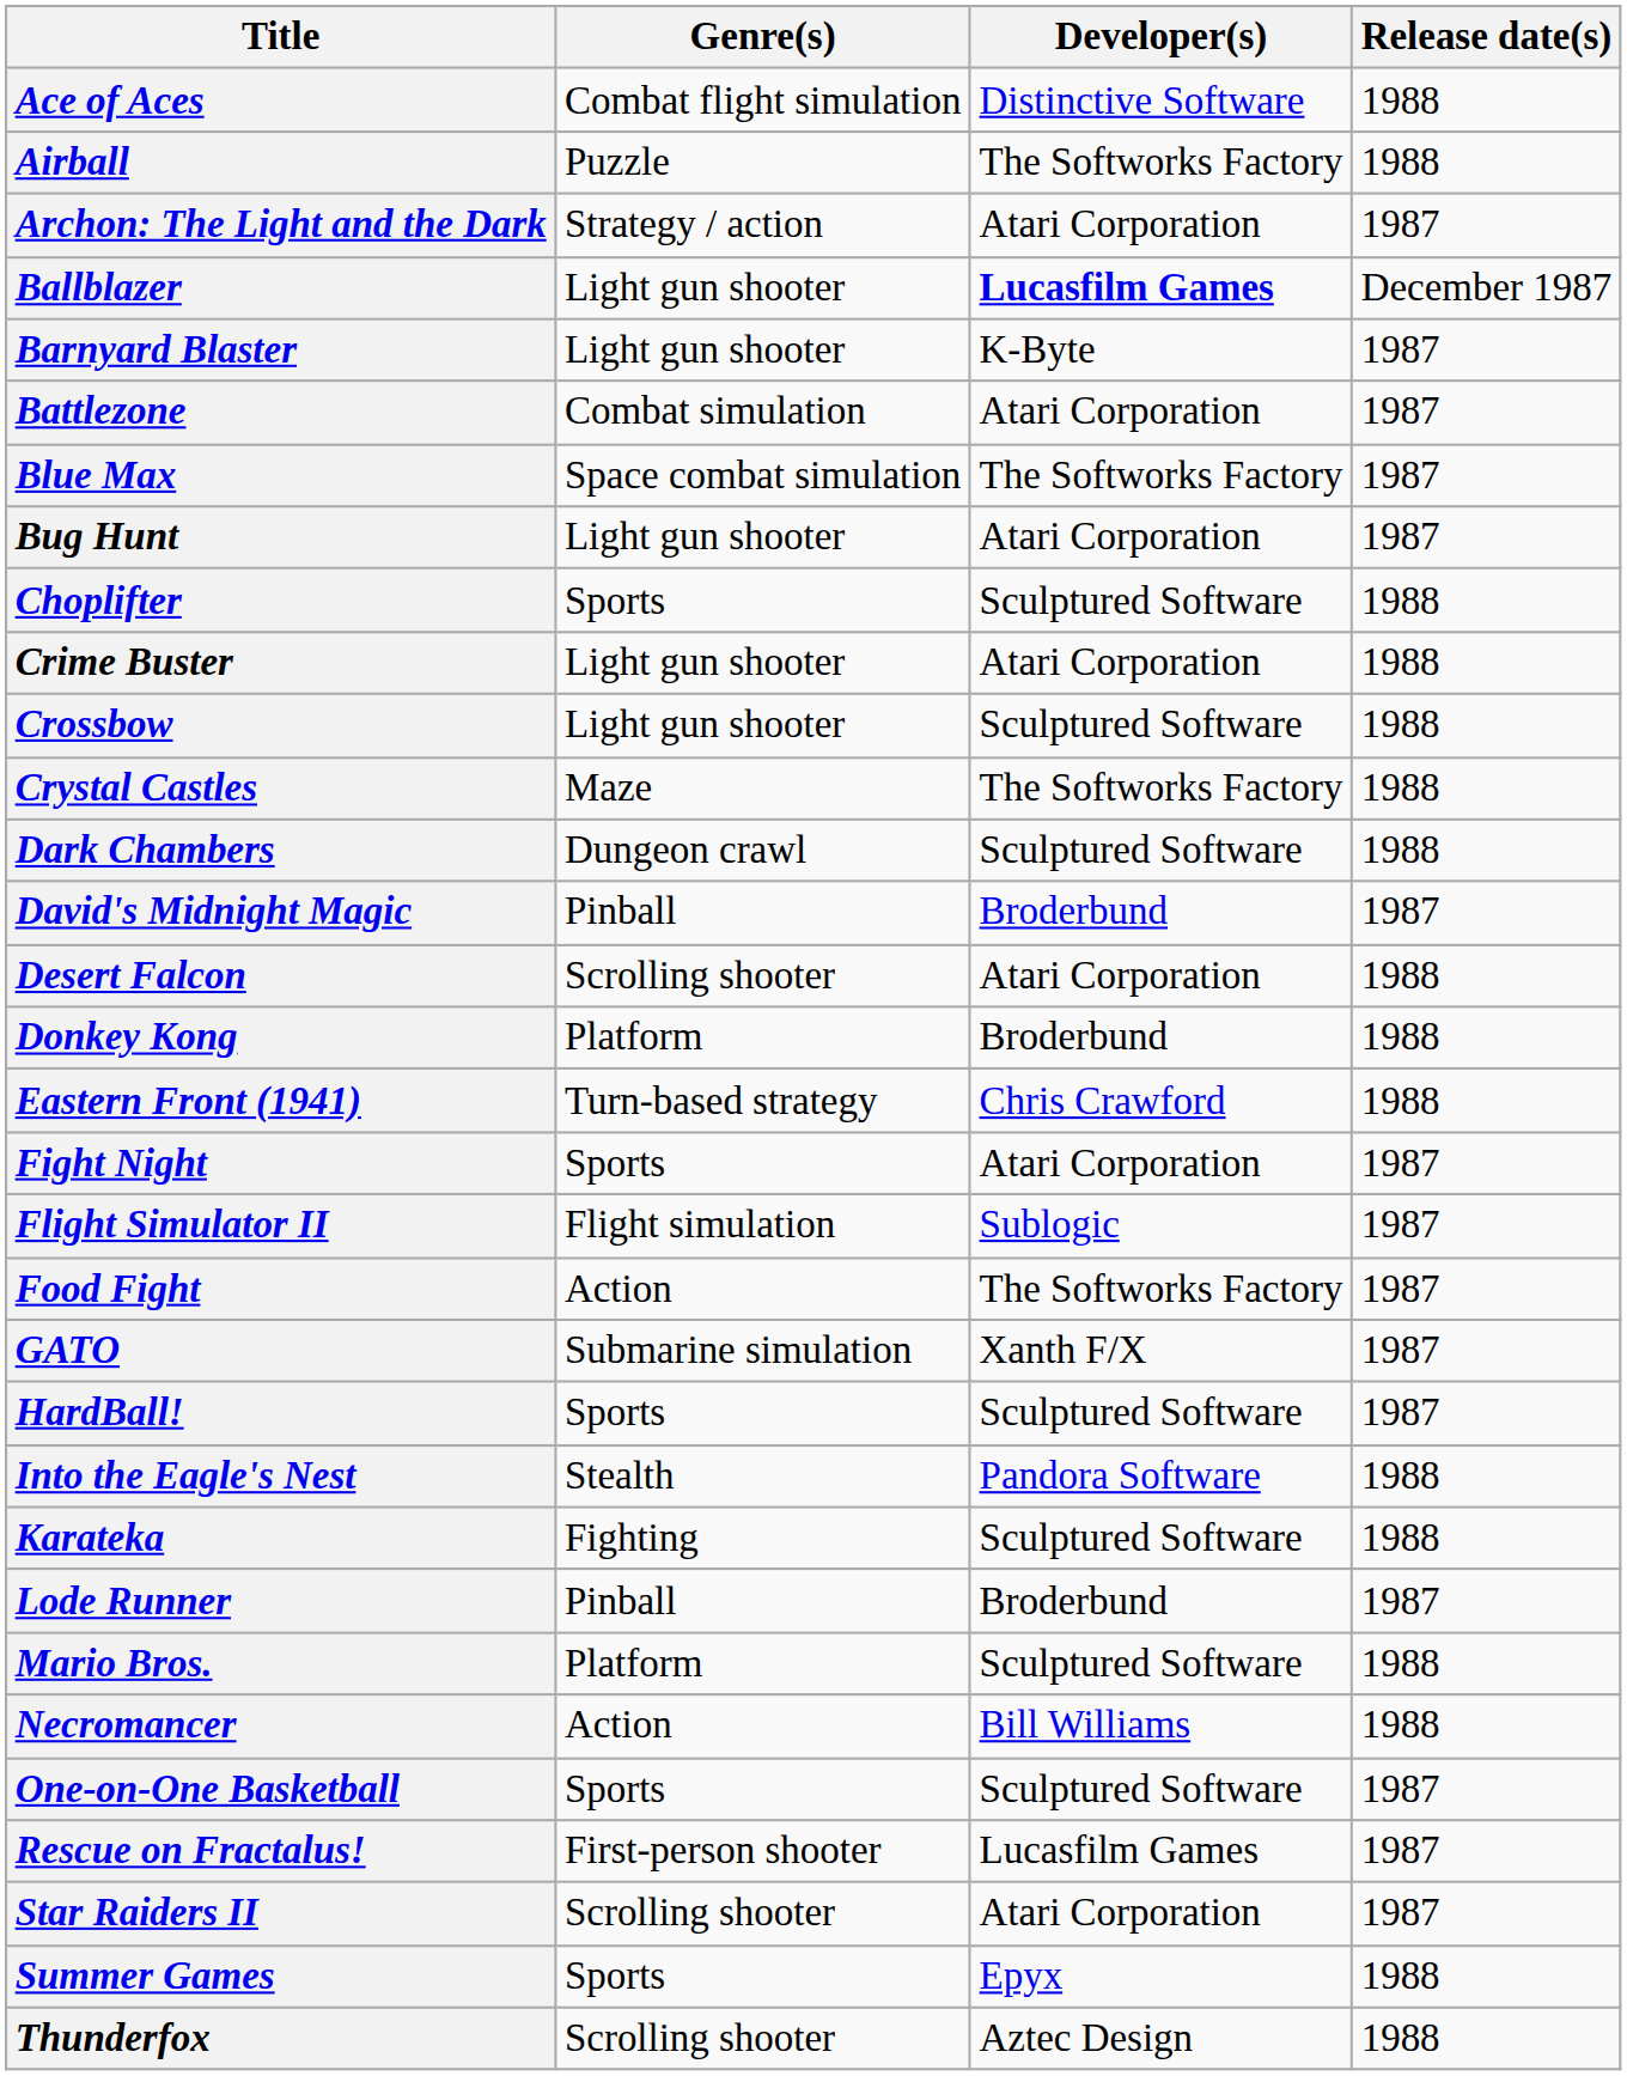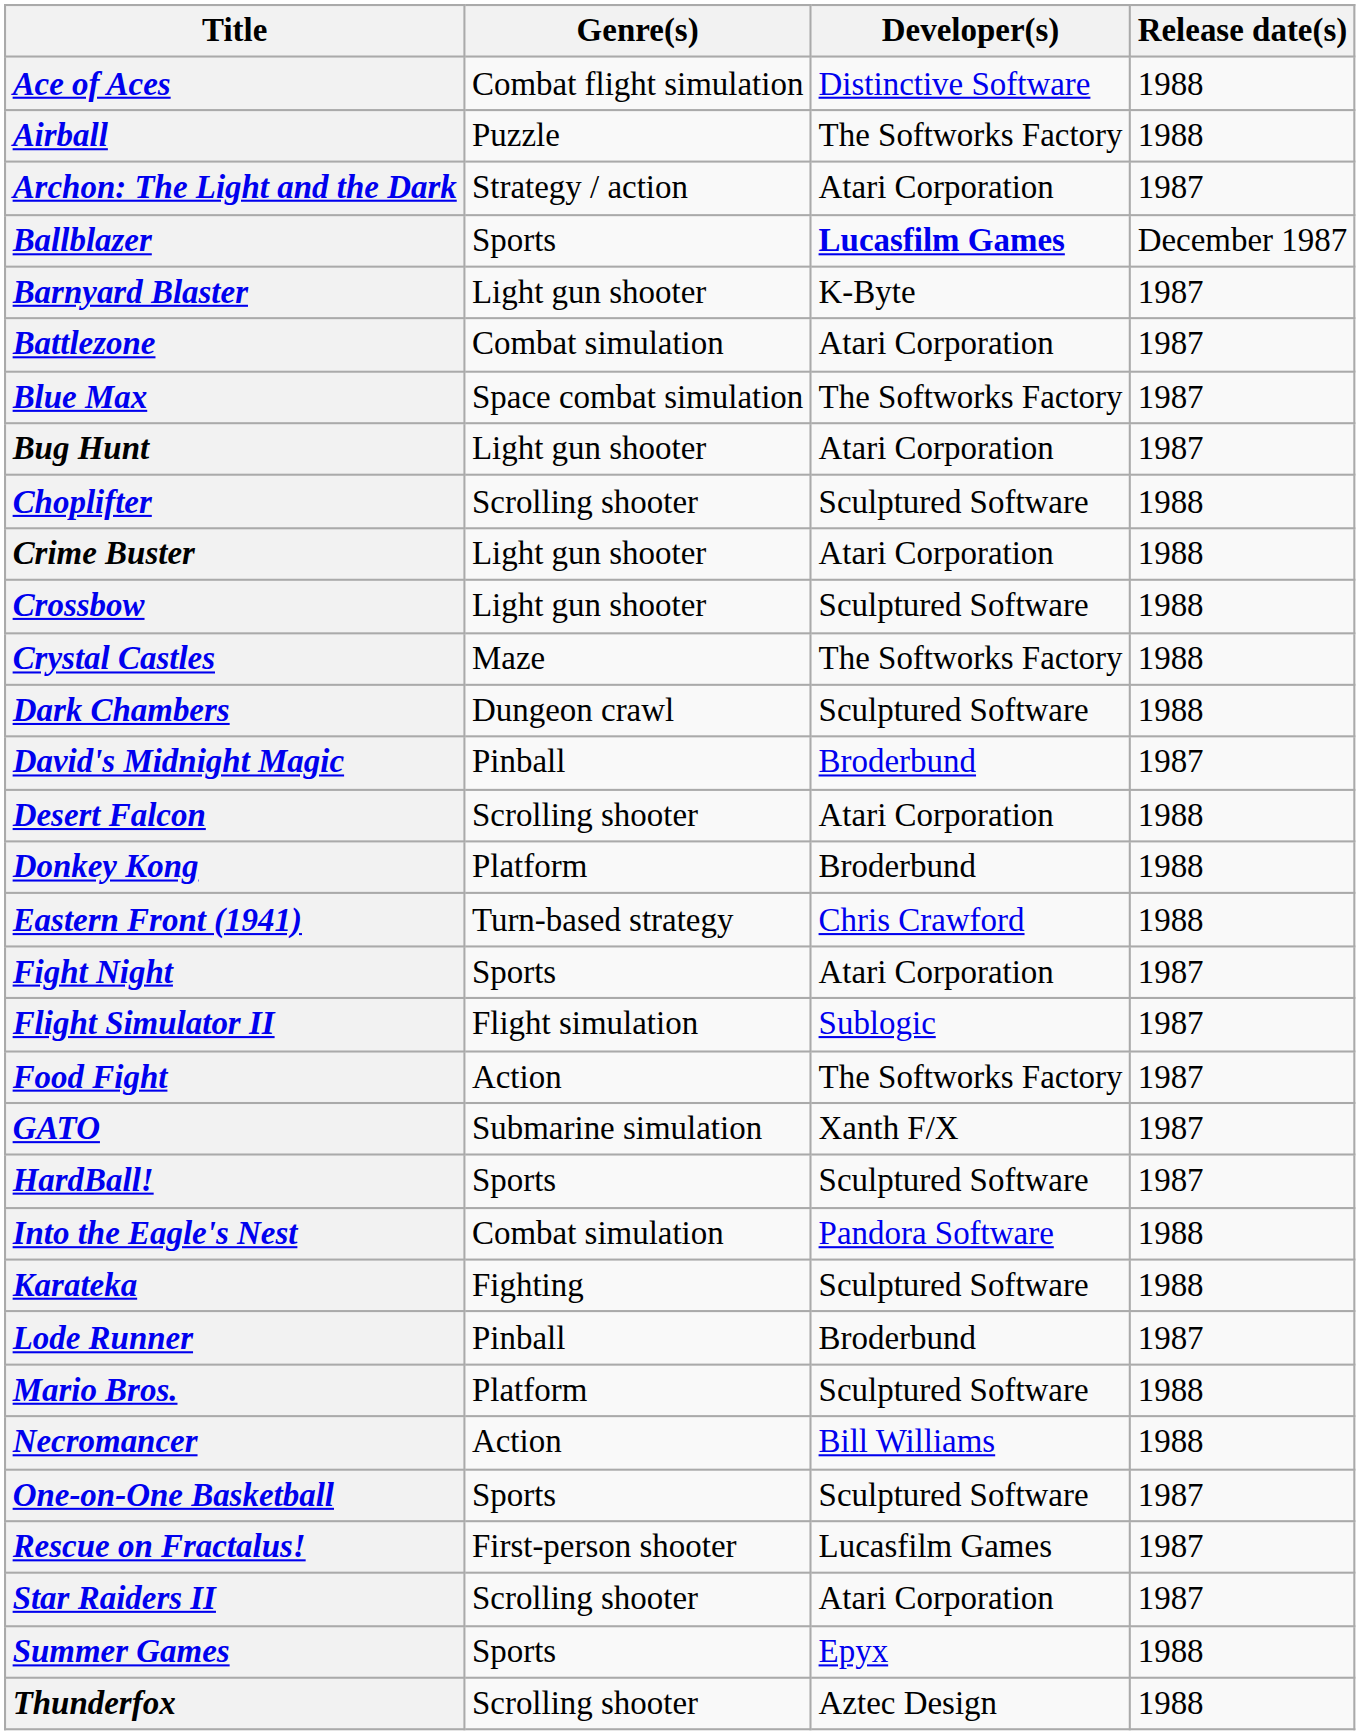Ballblazer | Genre(s): Light gun shooter -> Sports
Choplifter | Genre(s): Sports -> Scrolling shooter
Into the Eagle's Nest | Genre(s): Stealth -> Combat simulation
